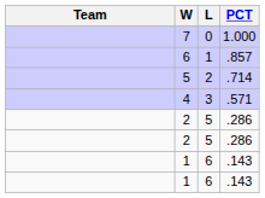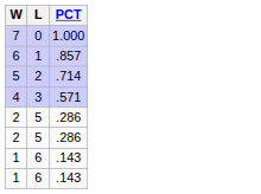- column: Team
